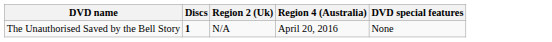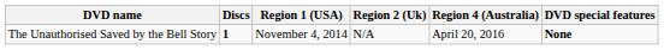+ column: Region 1 (USA) | November 4, 2014
The Unauthorised Saved by the Bell Story | DVD special features: normal -> bold
